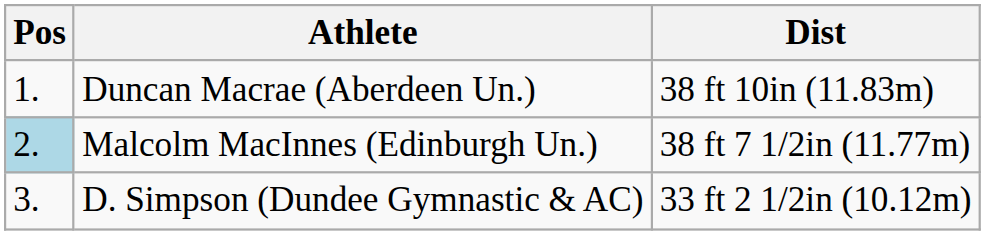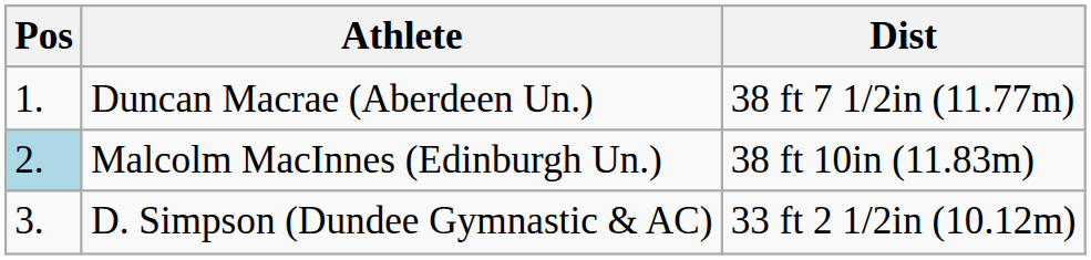Duncan Macrae (Aberdeen Un.) | Dist: 38 ft 10in (11.83m) -> 38 ft 7 1/2in (11.77m)
Malcolm MacInnes (Edinburgh Un.) | Dist: 38 ft 7 1/2in (11.77m) -> 38 ft 10in (11.83m)
